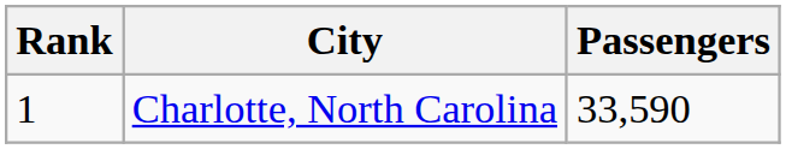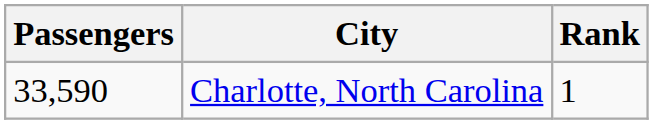columns swapped: Rank <-> Passengers
